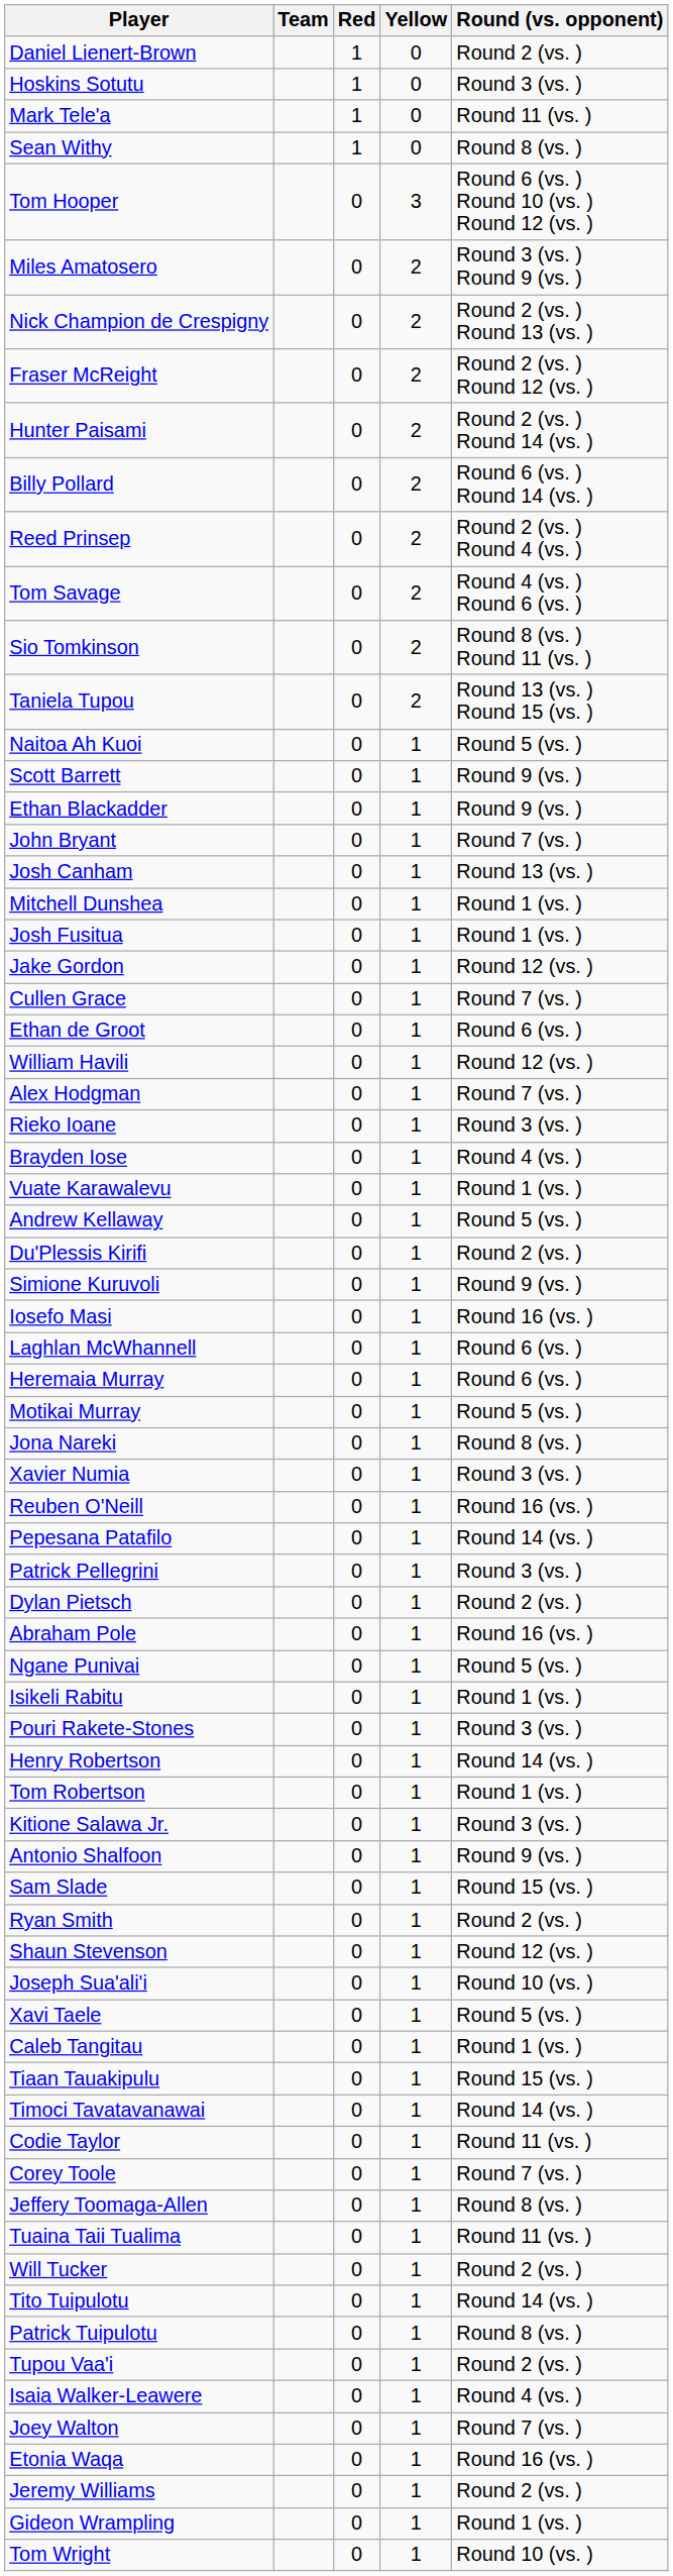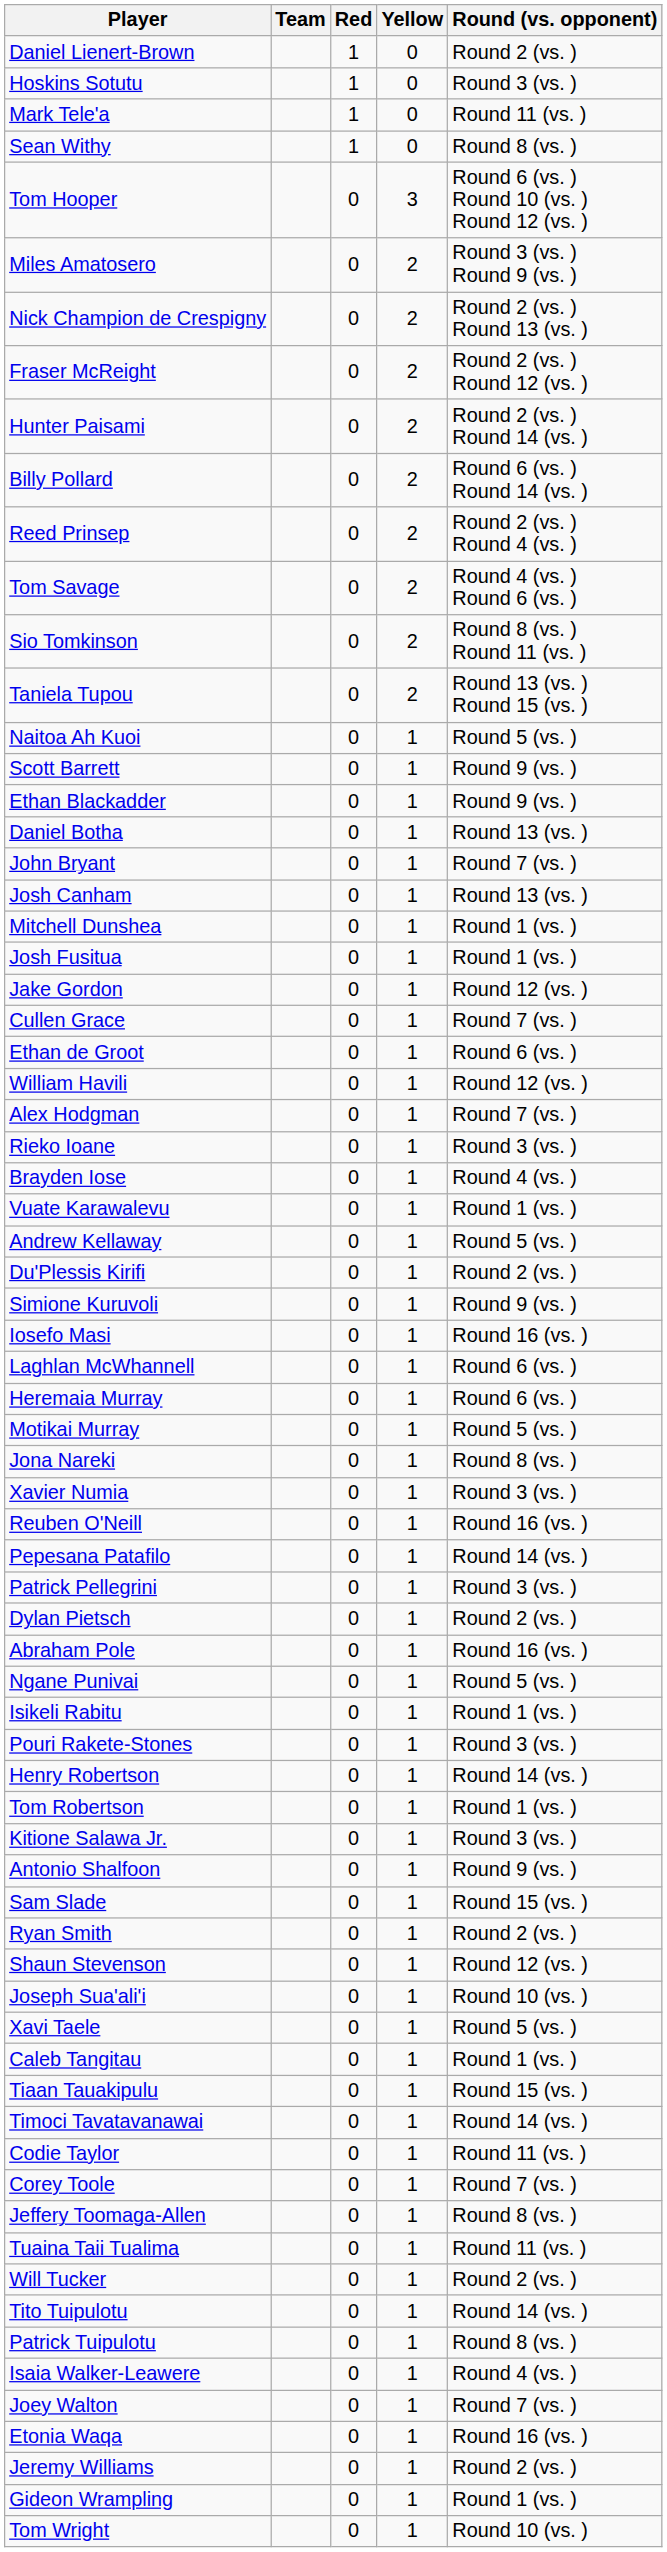+ row: Daniel Botha | 0 | 1 | Round 13 (vs. )
- row: Tupou Vaa'i | 0 | 1 | Round 2 (vs. )
